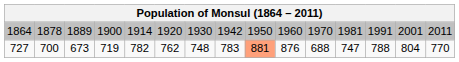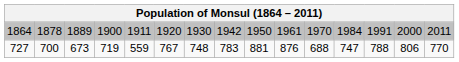1864 | column 5: 1914 -> 1911
1864 | column 10: 1960 -> 1961
1864 | column 12: 1981 -> 1984
1864 | column 14: 2001 -> 2000
727 | column 5: 782 -> 559
727 | column 6: 762 -> 767
727 | column 9: lightsalmon background -> no background
727 | column 14: 804 -> 806
